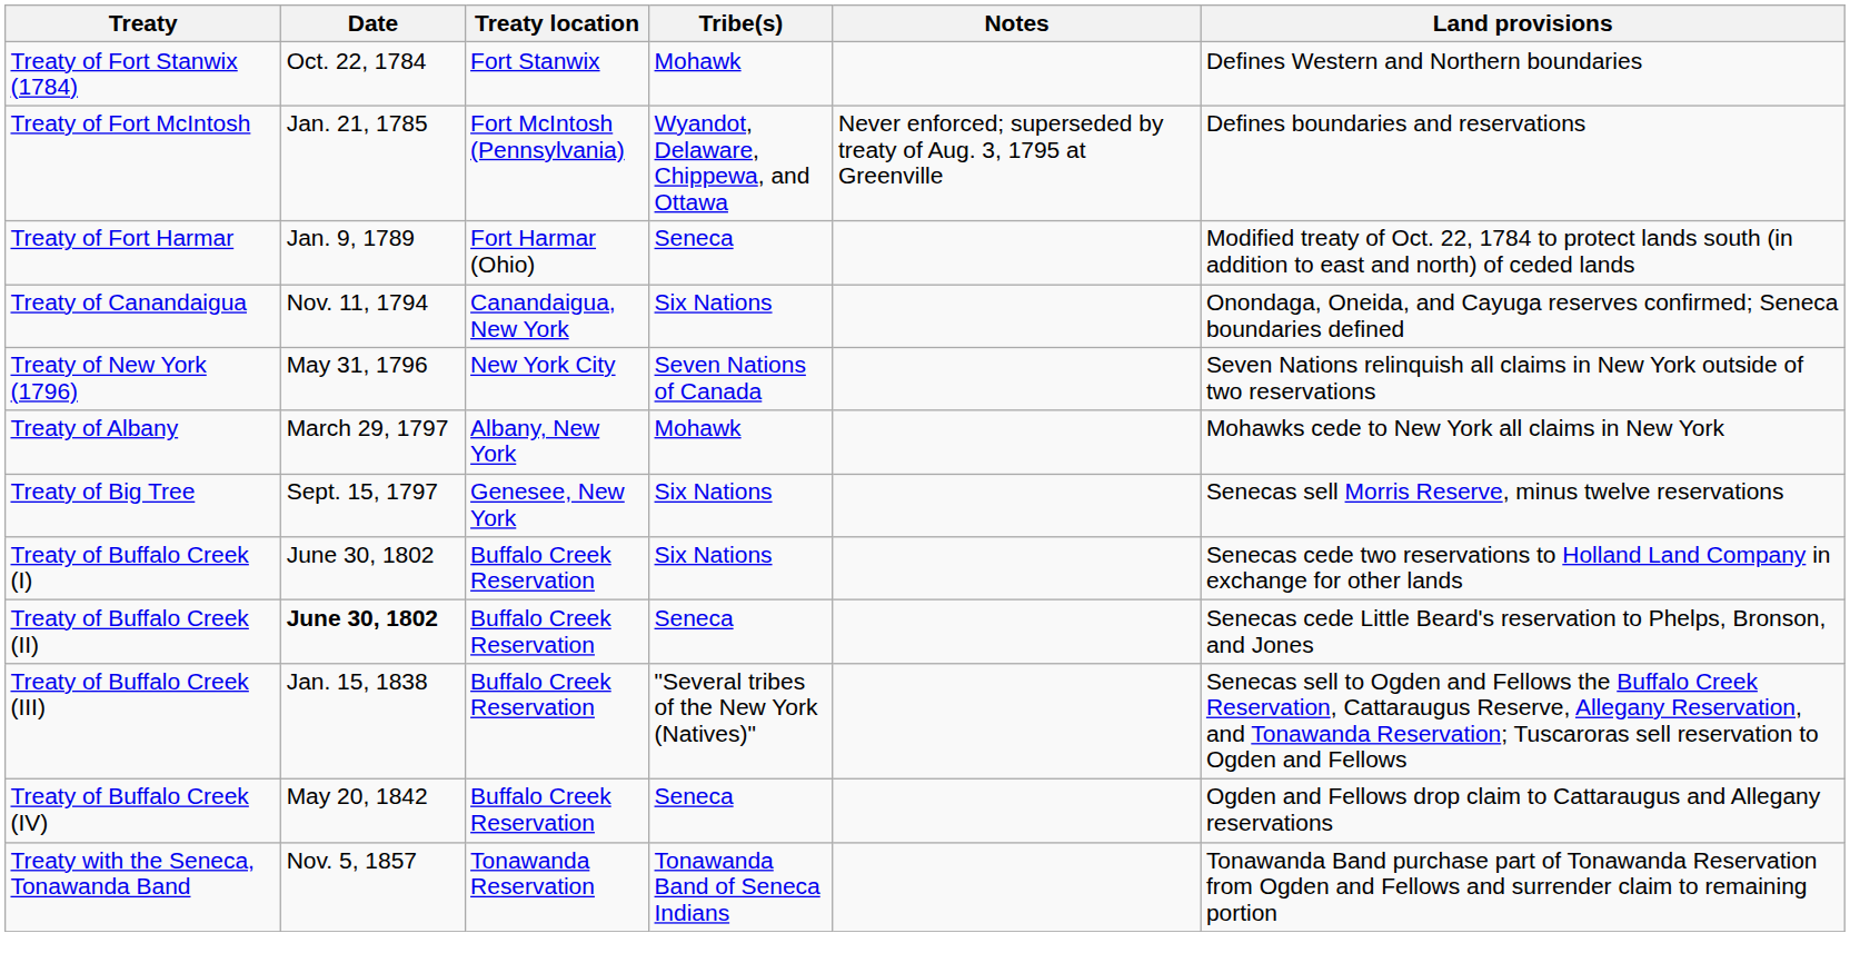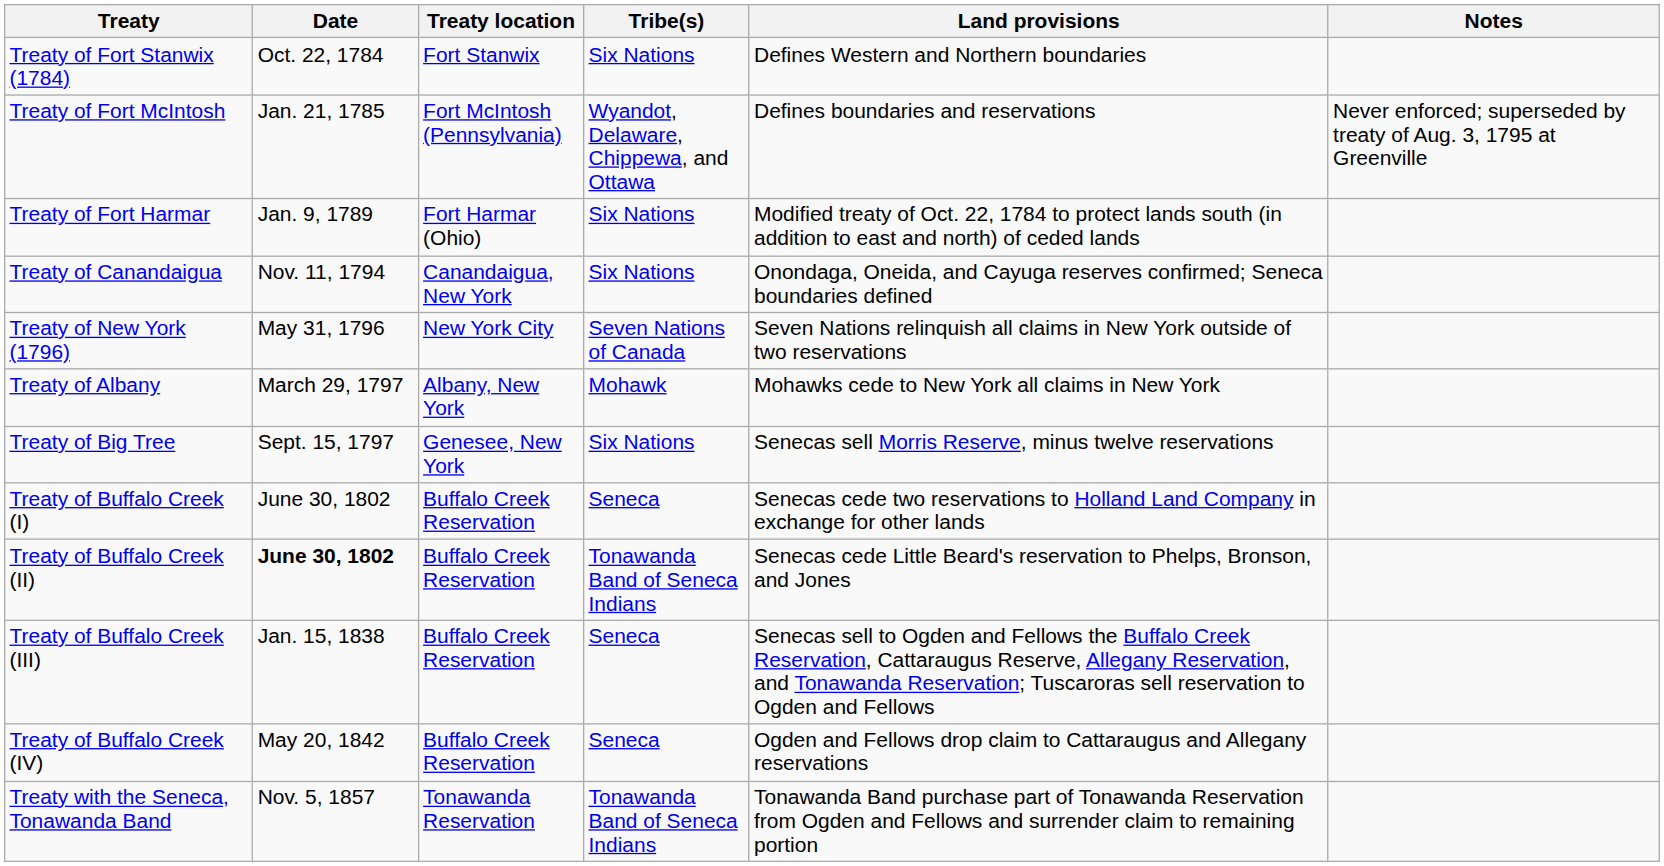columns swapped: Land provisions <-> Notes
Treaty of Fort Stanwix (1784) | Tribe(s): Mohawk -> Six Nations
Treaty of Fort Harmar | Tribe(s): Seneca -> Six Nations
Treaty of Buffalo Creek (I) | Tribe(s): Six Nations -> Seneca
Treaty of Buffalo Creek (II) | Tribe(s): Seneca -> Tonawanda Band of Seneca Indians
Treaty of Buffalo Creek (III) | Tribe(s): "Several tribes of the New York (Natives)" -> Seneca
